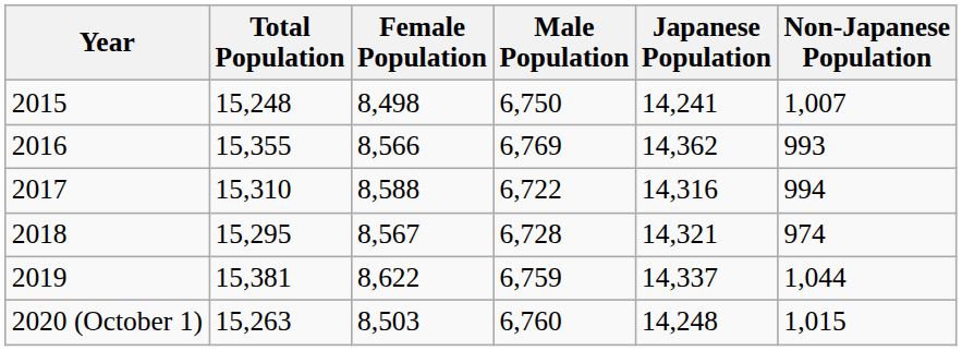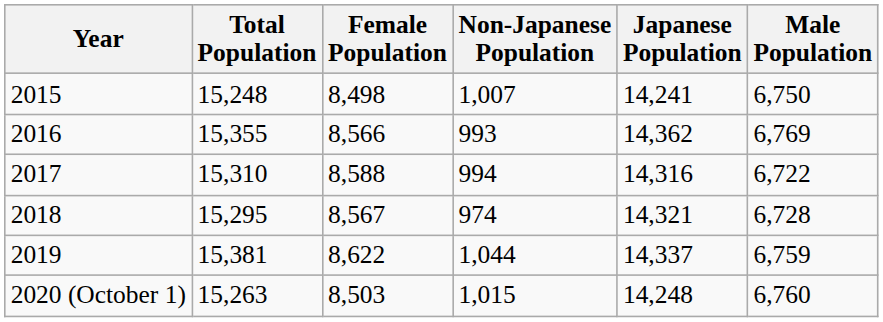columns swapped: Male Population <-> Non-Japanese Population
